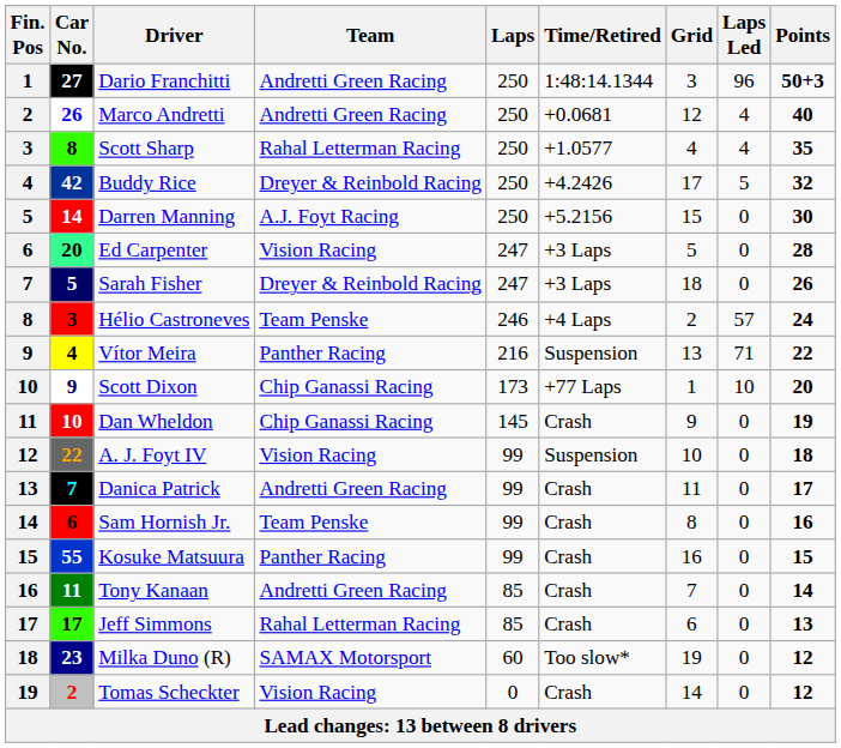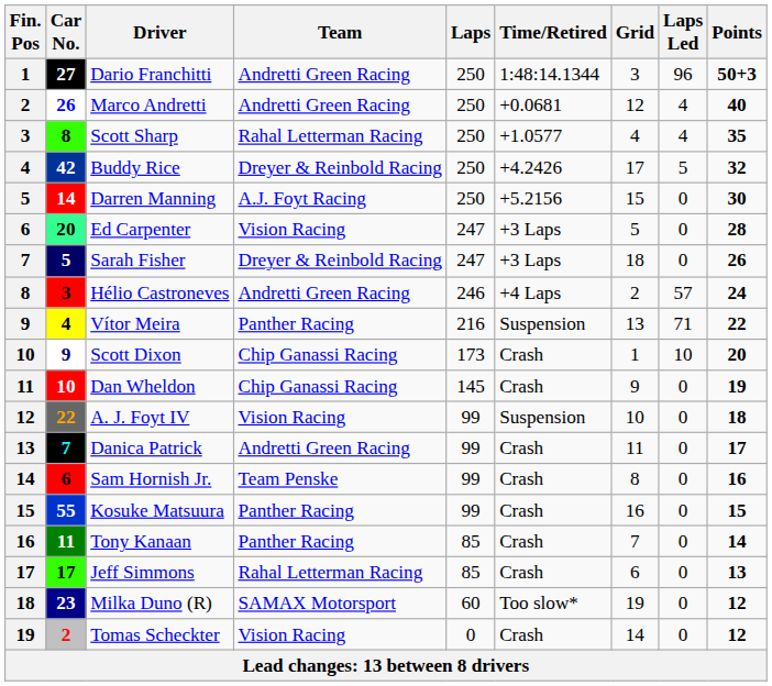Hélio Castroneves | Team: Team Penske -> Andretti Green Racing
Scott Dixon | Time/Retired: +77 Laps -> Crash
Tony Kanaan | Team: Andretti Green Racing -> Panther Racing
